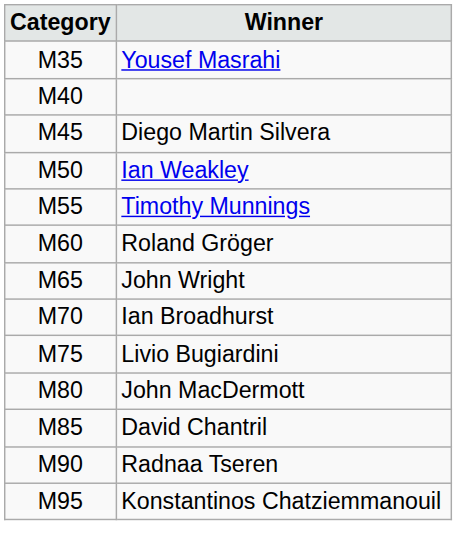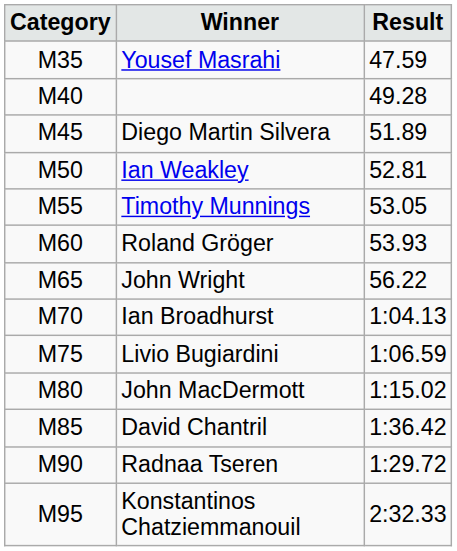+ column: Result | 47.59 | 49.28 | 51.89 | 52.81 | 53.05 | 53.93 | 56.22 | 1:04.13 | 1:06.59 | 1:15.02 | 1:36.42 | 1:29.72 | 2:32.33
